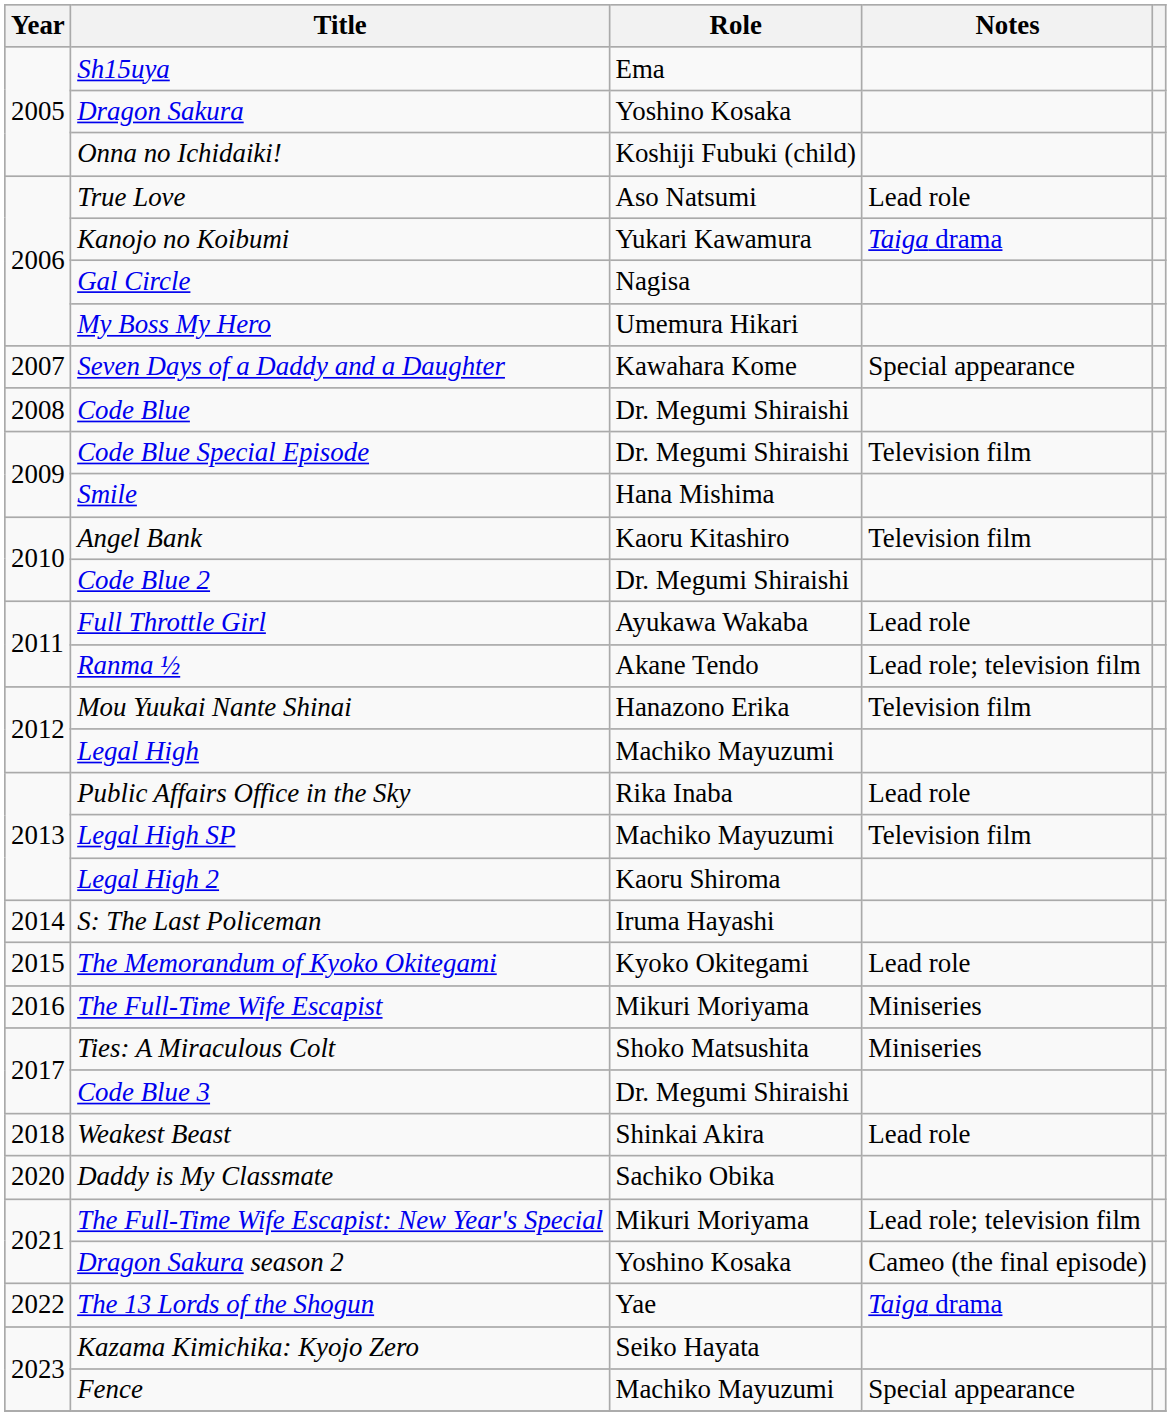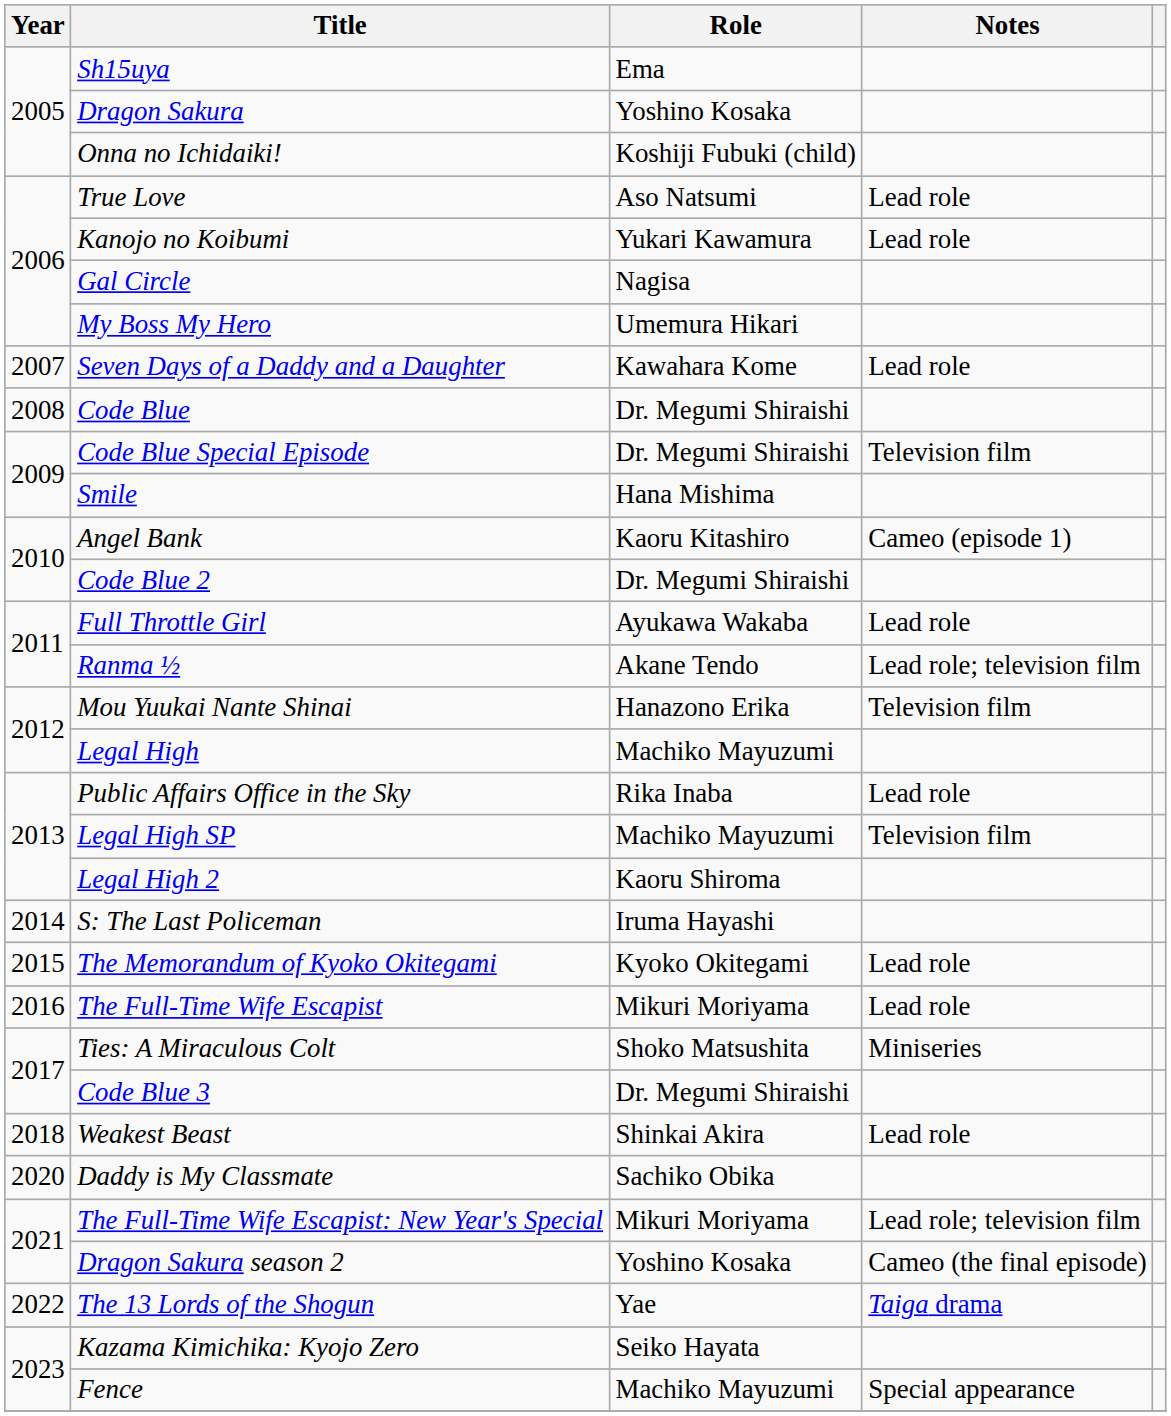Kanojo no Koibumi | Notes: Taiga drama -> Lead role
Seven Days of a Daddy and a Daughter | Notes: Special appearance -> Lead role
Angel Bank | Notes: Television film -> Cameo (episode 1)
The Full-Time Wife Escapist | Notes: Miniseries -> Lead role
